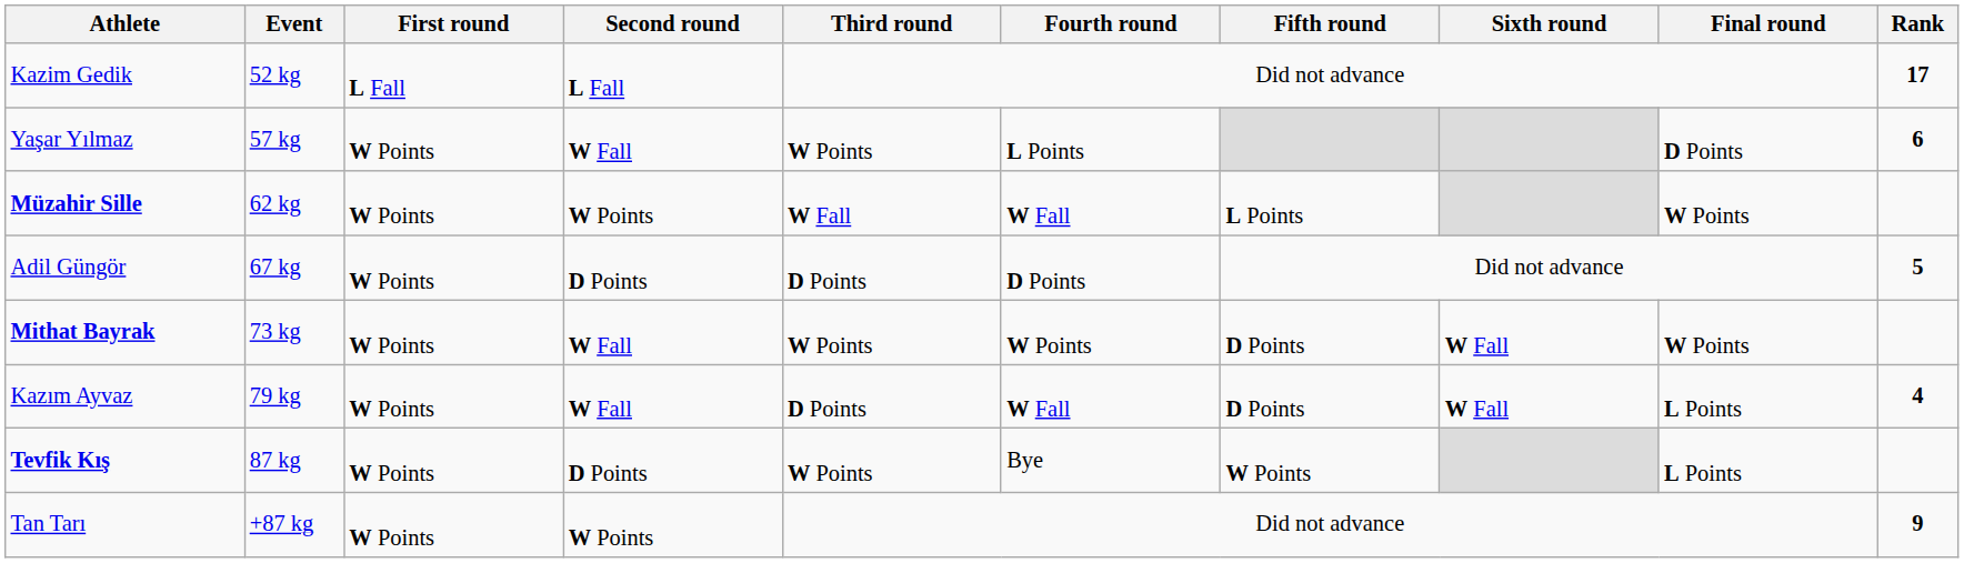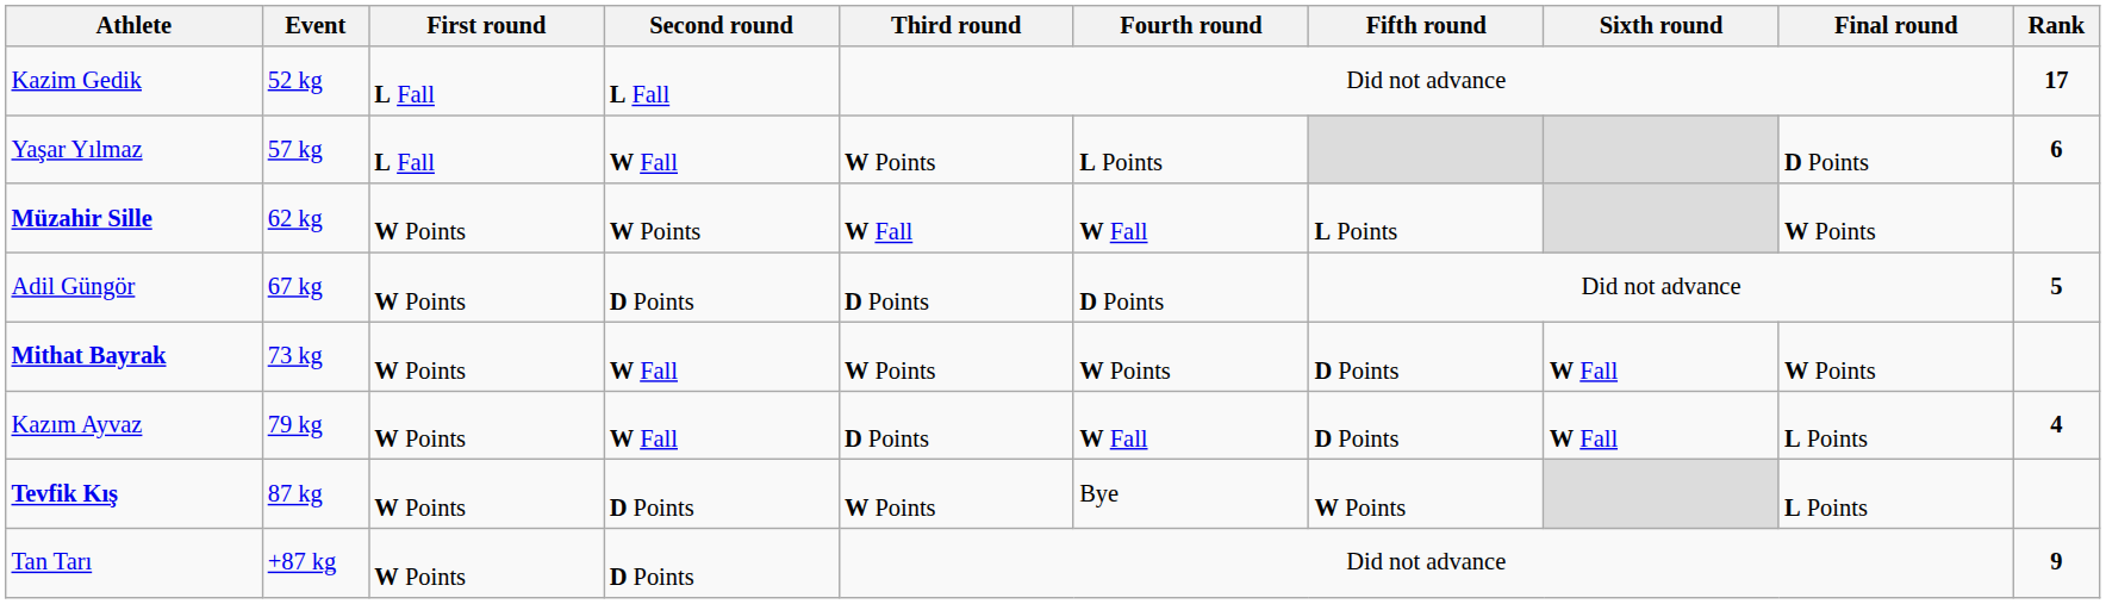Yaşar Yılmaz | First round: W Points -> L Fall
Tan Tarı | Second round: W Points -> D Points
